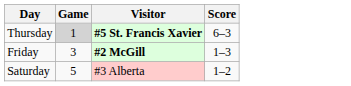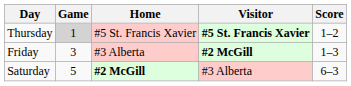+ column: Home | #5 St. Francis Xavier | #3 Alberta | #2 McGill
Thursday | Score: 6–3 -> 1–2
Saturday | Score: 1–2 -> 6–3
